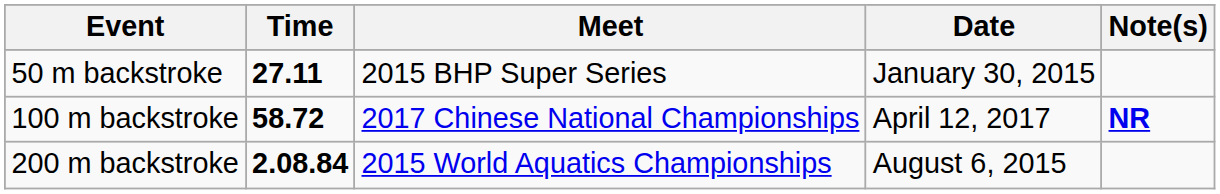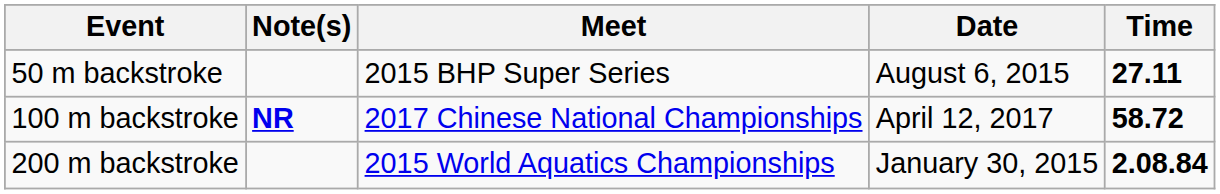columns swapped: Time <-> Note(s)
50 m backstroke | Date: January 30, 2015 -> August 6, 2015
200 m backstroke | Date: August 6, 2015 -> January 30, 2015
